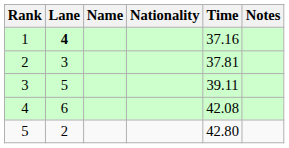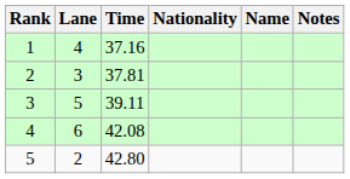columns swapped: Name <-> Time
1 | Lane: bold -> normal
